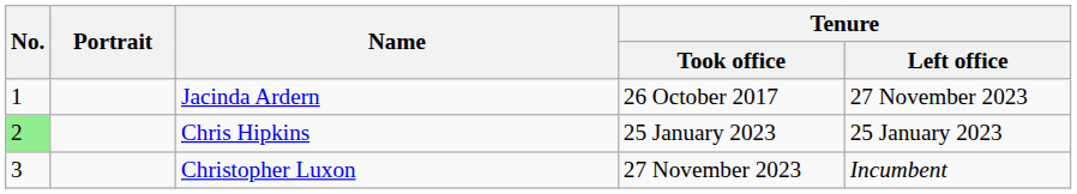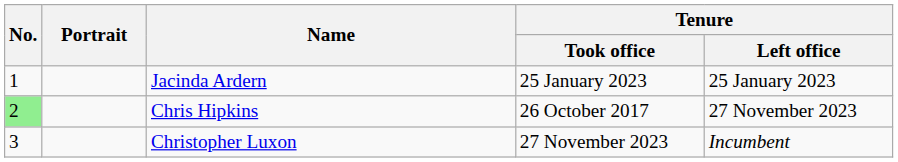Jacinda Ardern | Tenure / Took office: 26 October 2017 -> 25 January 2023
Jacinda Ardern | Tenure / Left office: 27 November 2023 -> 25 January 2023
Chris Hipkins | Tenure / Took office: 25 January 2023 -> 26 October 2017
Chris Hipkins | Tenure / Left office: 25 January 2023 -> 27 November 2023
